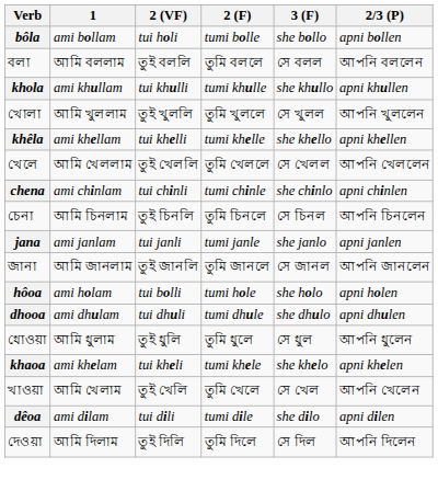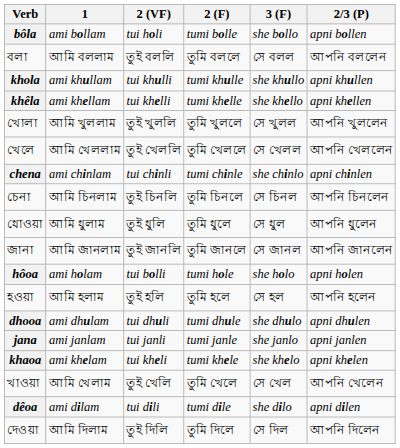rows swapped: খোলা <-> khêla
rows swapped: jana <-> ধোওয়া
+ row: হওয়া | আমি হলাম | তুই হলি | তুমি হলে | সে হল | আপনি হলেন
